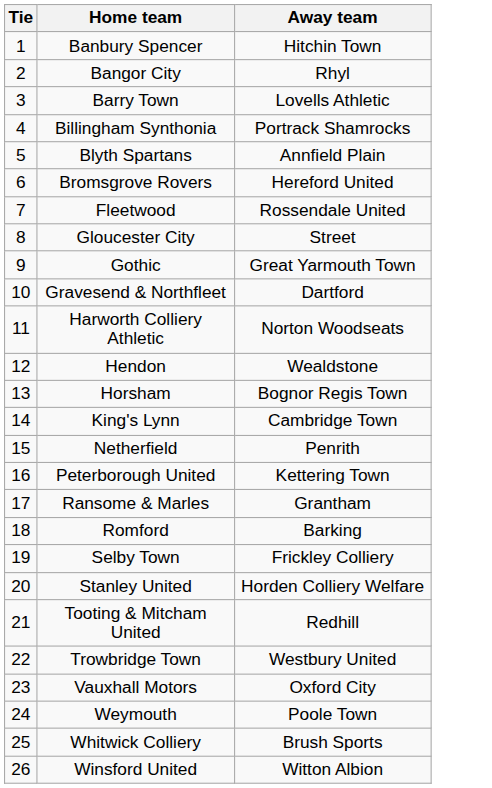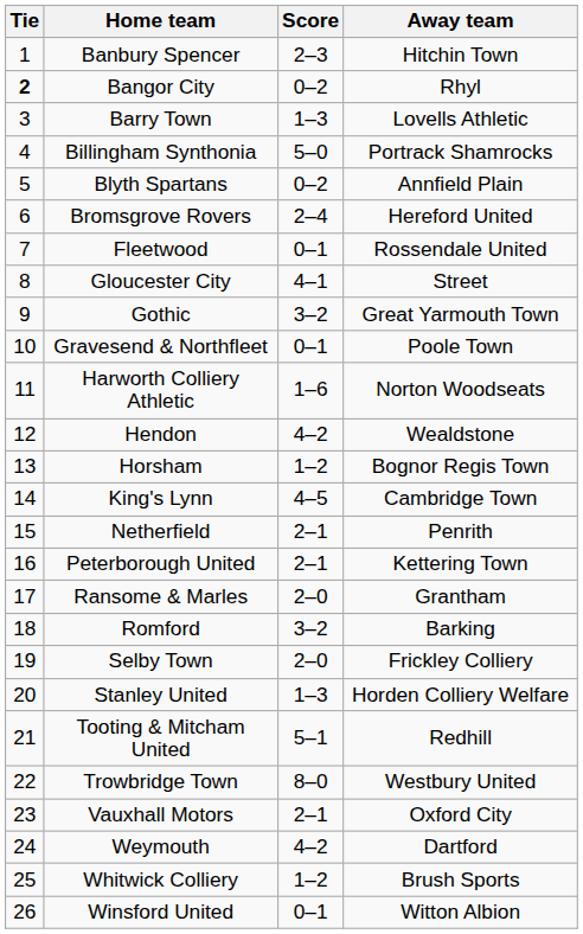+ column: Score | 2–3 | 0–2 | 1–3 | 5–0 | 0–2 | 2–4 | 0–1 | 4–1 | 3–2 | 0–1 | 1–6 | 4–2 | 1–2 | 4–5 | 2–1 | 2–1 | 2–0 | 3–2 | 2–0 | 1–3 | 5–1 | 8–0 | 2–1 | 4–2 | 1–2 | 0–1
Bangor City | Tie: normal -> bold
Gravesend & Northfleet | Away team: Dartford -> Poole Town
Weymouth | Away team: Poole Town -> Dartford
